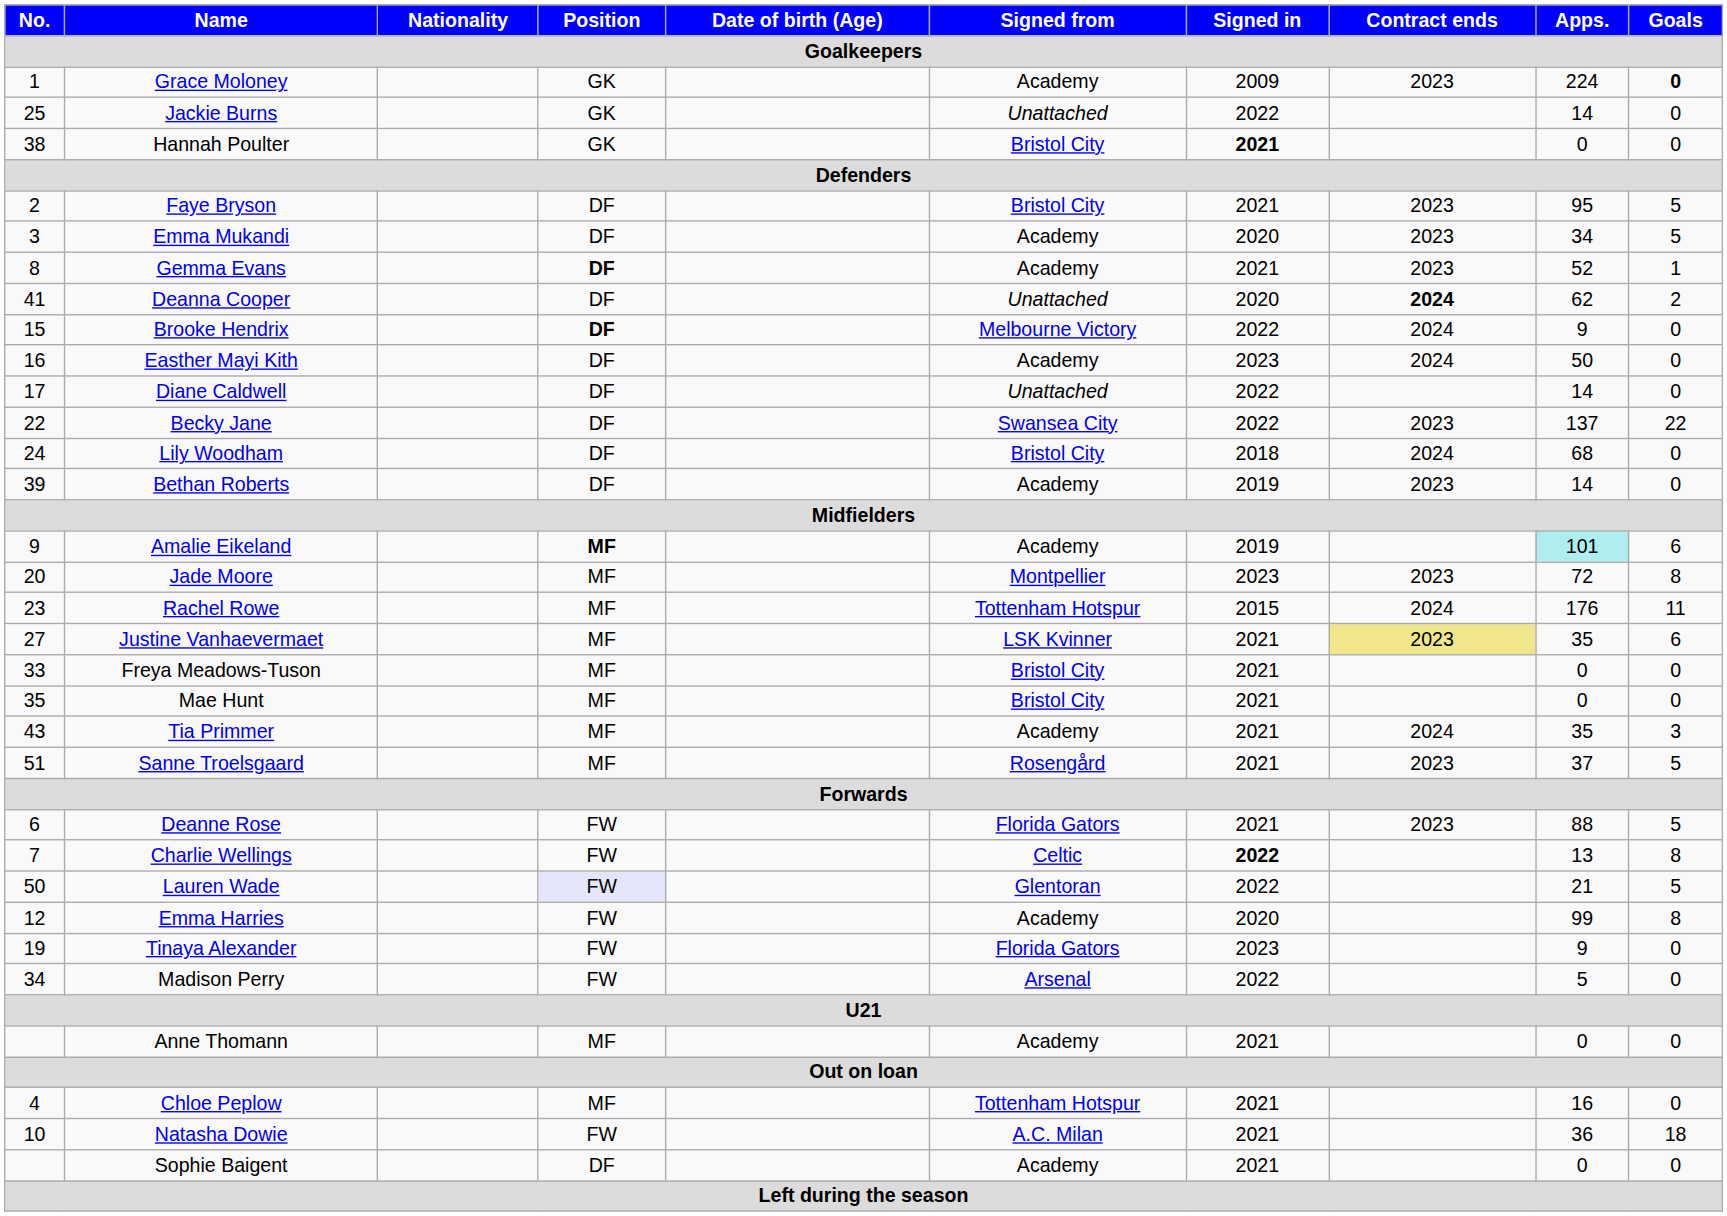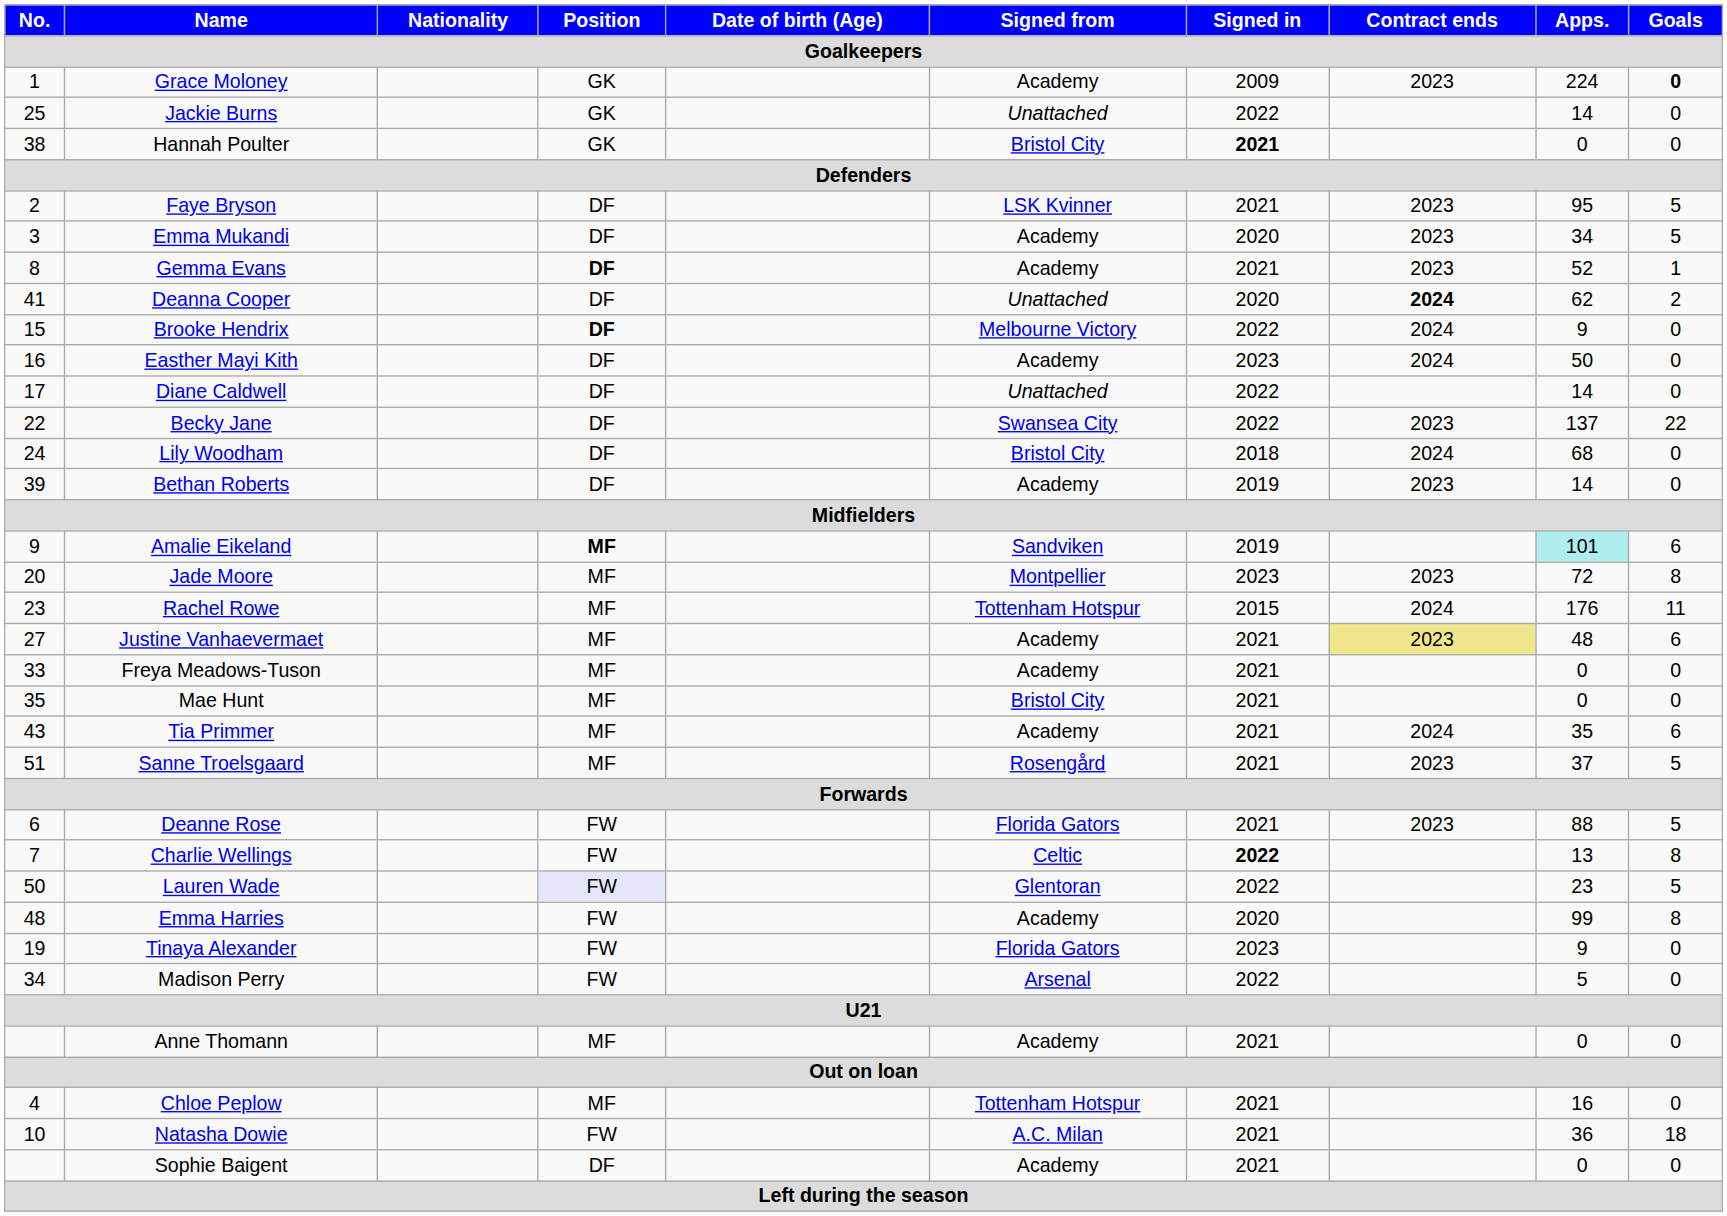Faye Bryson | Signed from: Bristol City -> LSK Kvinner
Amalie Eikeland | Signed from: Academy -> Sandviken
Justine Vanhaevermaet | Signed from: LSK Kvinner -> Academy
Justine Vanhaevermaet | Apps.: 35 -> 48
Freya Meadows-Tuson | Signed from: Bristol City -> Academy
Tia Primmer | Goals: 3 -> 6
Lauren Wade | Apps.: 21 -> 23
Emma Harries | No.: 12 -> 48
